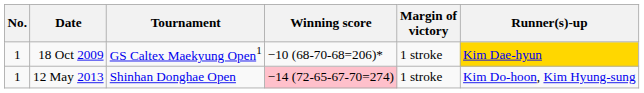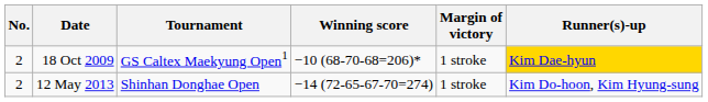18 Oct 2009 | No.: 1 -> 2
12 May 2013 | No.: 1 -> 2
12 May 2013 | Winning score: pink background -> no background
